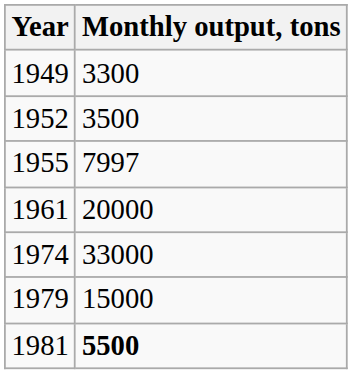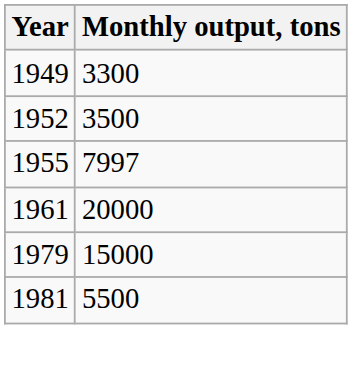- row: 1974 | 33000
1981 | Monthly output, tons: bold -> normal
